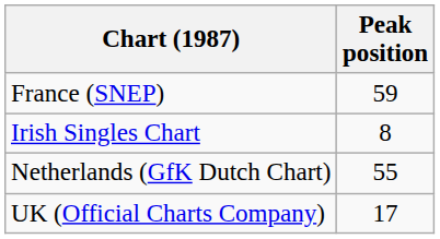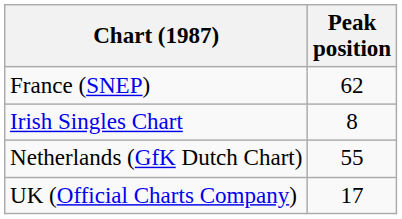France (SNEP) | Peak position: 59 -> 62
